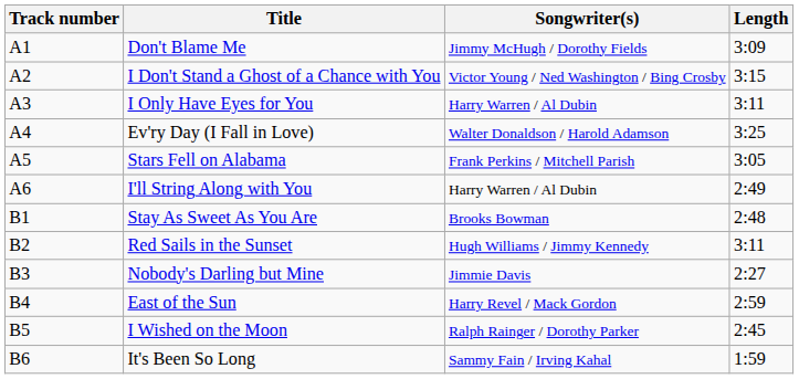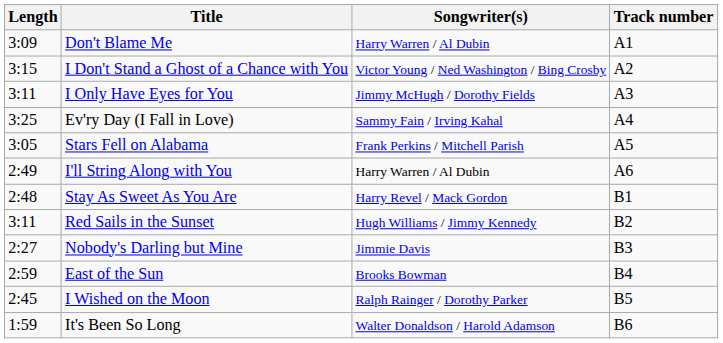columns swapped: Track number <-> Length
Don't Blame Me | Songwriter(s): Jimmy McHugh / Dorothy Fields -> Harry Warren / Al Dubin
I Only Have Eyes for You | Songwriter(s): Harry Warren / Al Dubin -> Jimmy McHugh / Dorothy Fields
Ev'ry Day (I Fall in Love) | Songwriter(s): Walter Donaldson / Harold Adamson -> Sammy Fain / Irving Kahal
Stay As Sweet As You Are | Songwriter(s): Brooks Bowman -> Harry Revel / Mack Gordon
East of the Sun | Songwriter(s): Harry Revel / Mack Gordon -> Brooks Bowman
It's Been So Long | Songwriter(s): Sammy Fain / Irving Kahal -> Walter Donaldson / Harold Adamson
